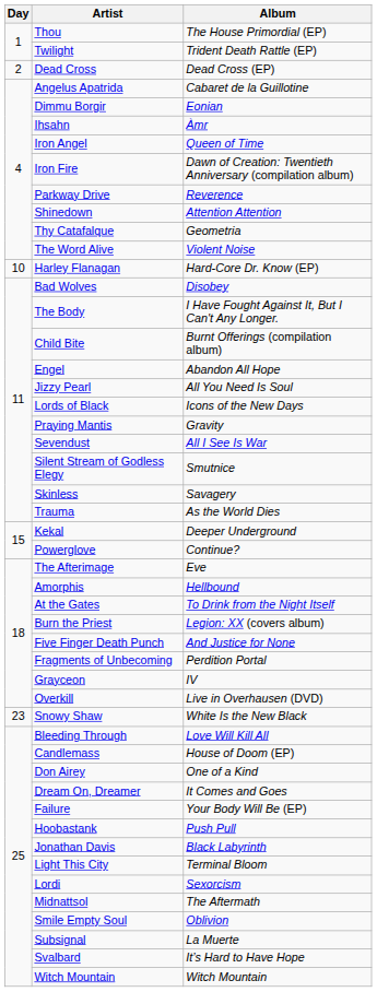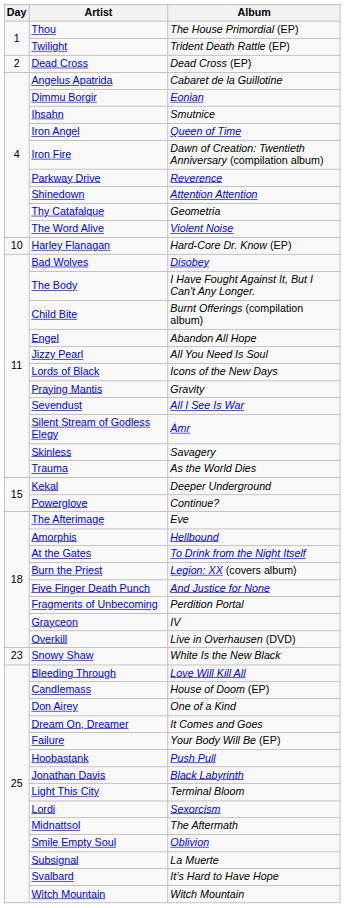Ihsahn | Album: Àmr -> Smutnice
Silent Stream of Godless Elegy | Album: Smutnice -> Àmr
